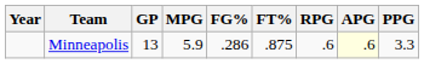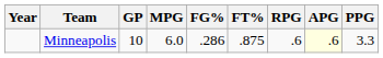Minneapolis | GP: 13 -> 10
Minneapolis | MPG: 5.9 -> 6.0
